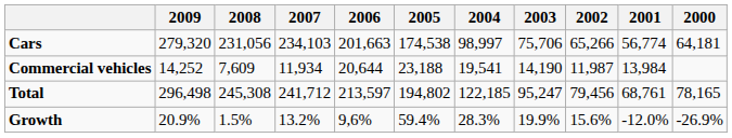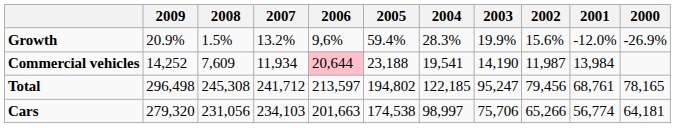rows swapped: Cars <-> Growth
Commercial vehicles | 2006: no background -> pink background
